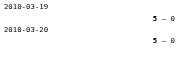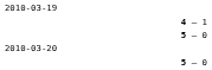+ row: 4 – 1
